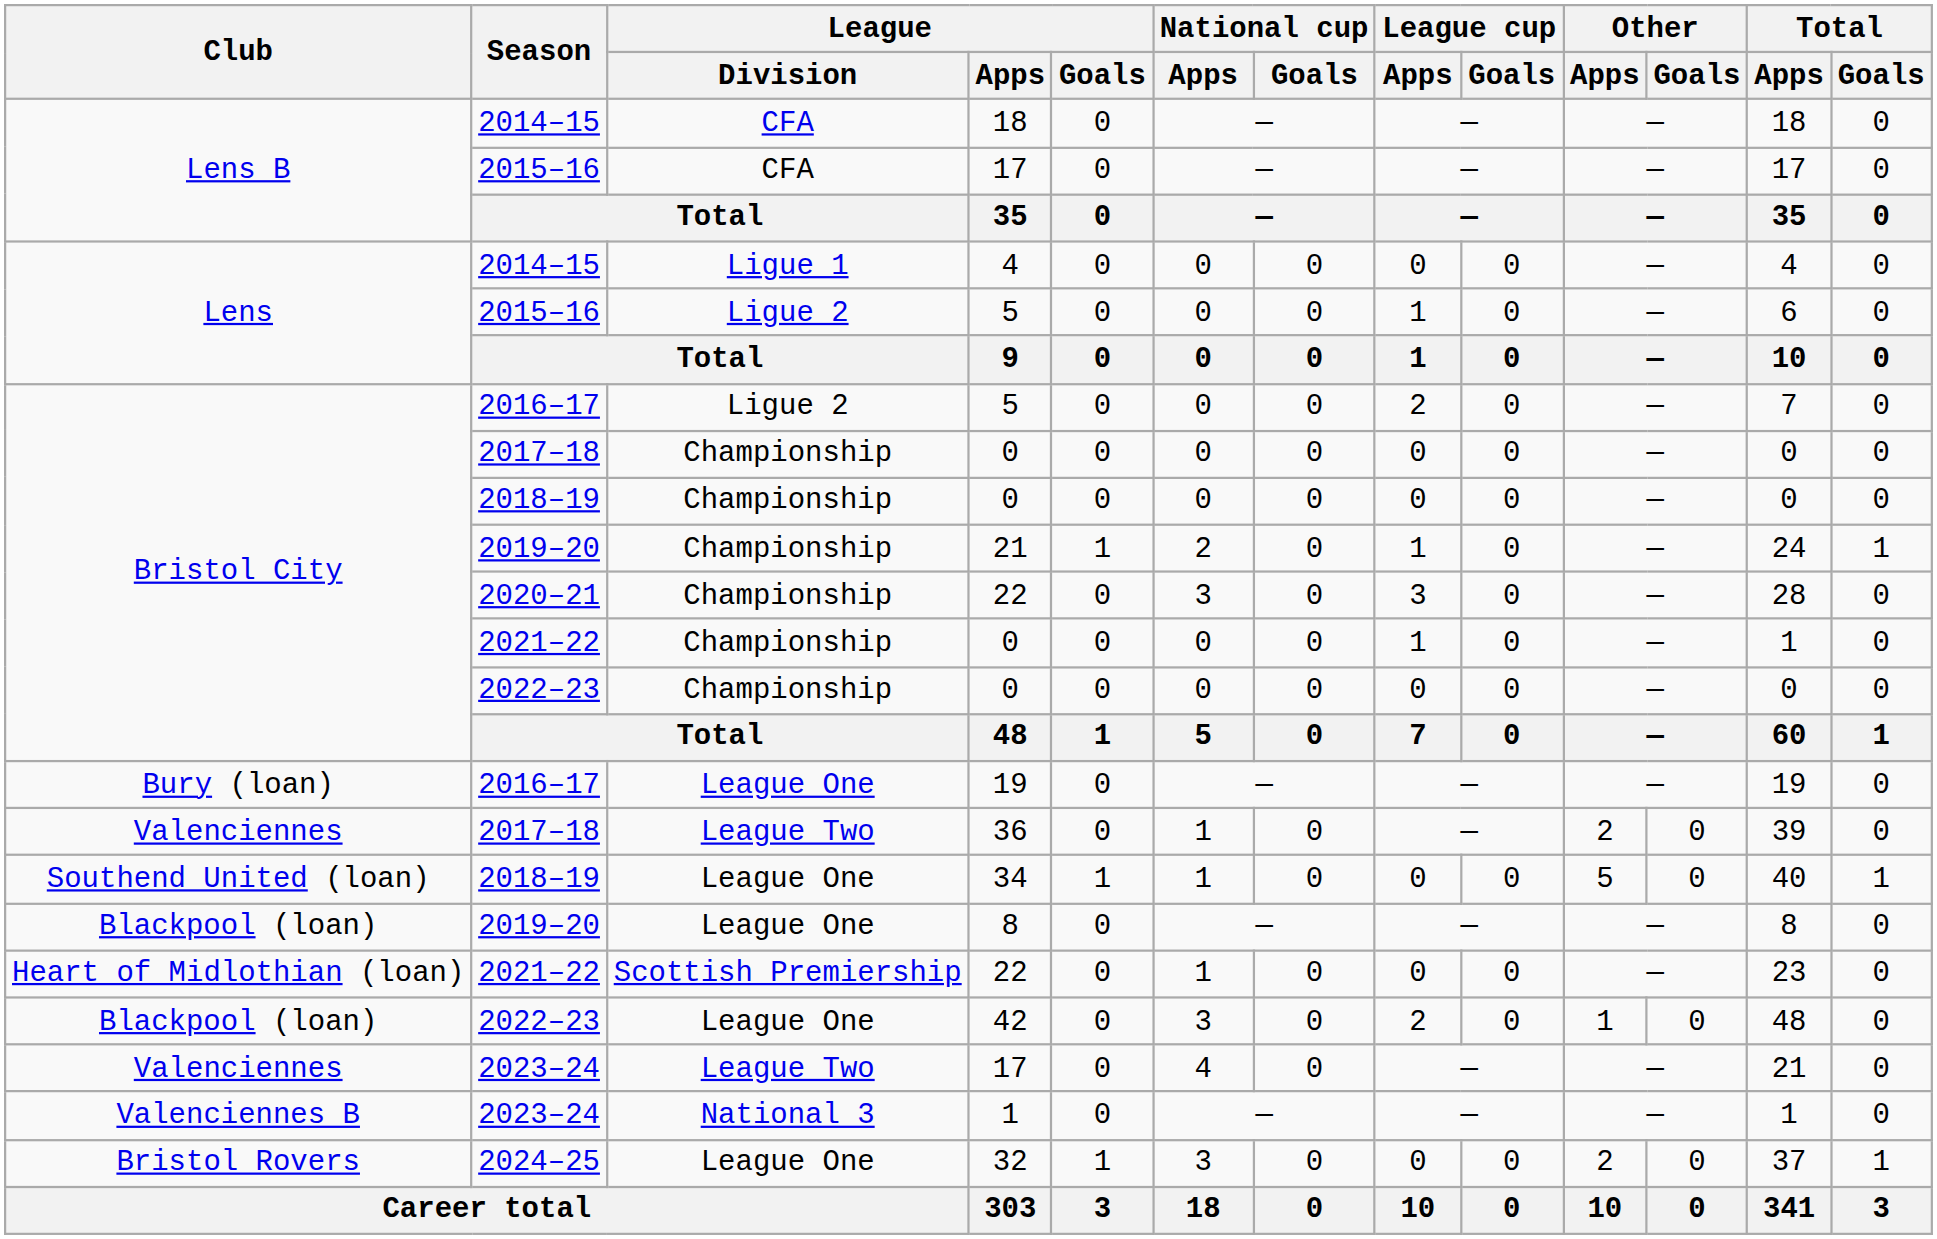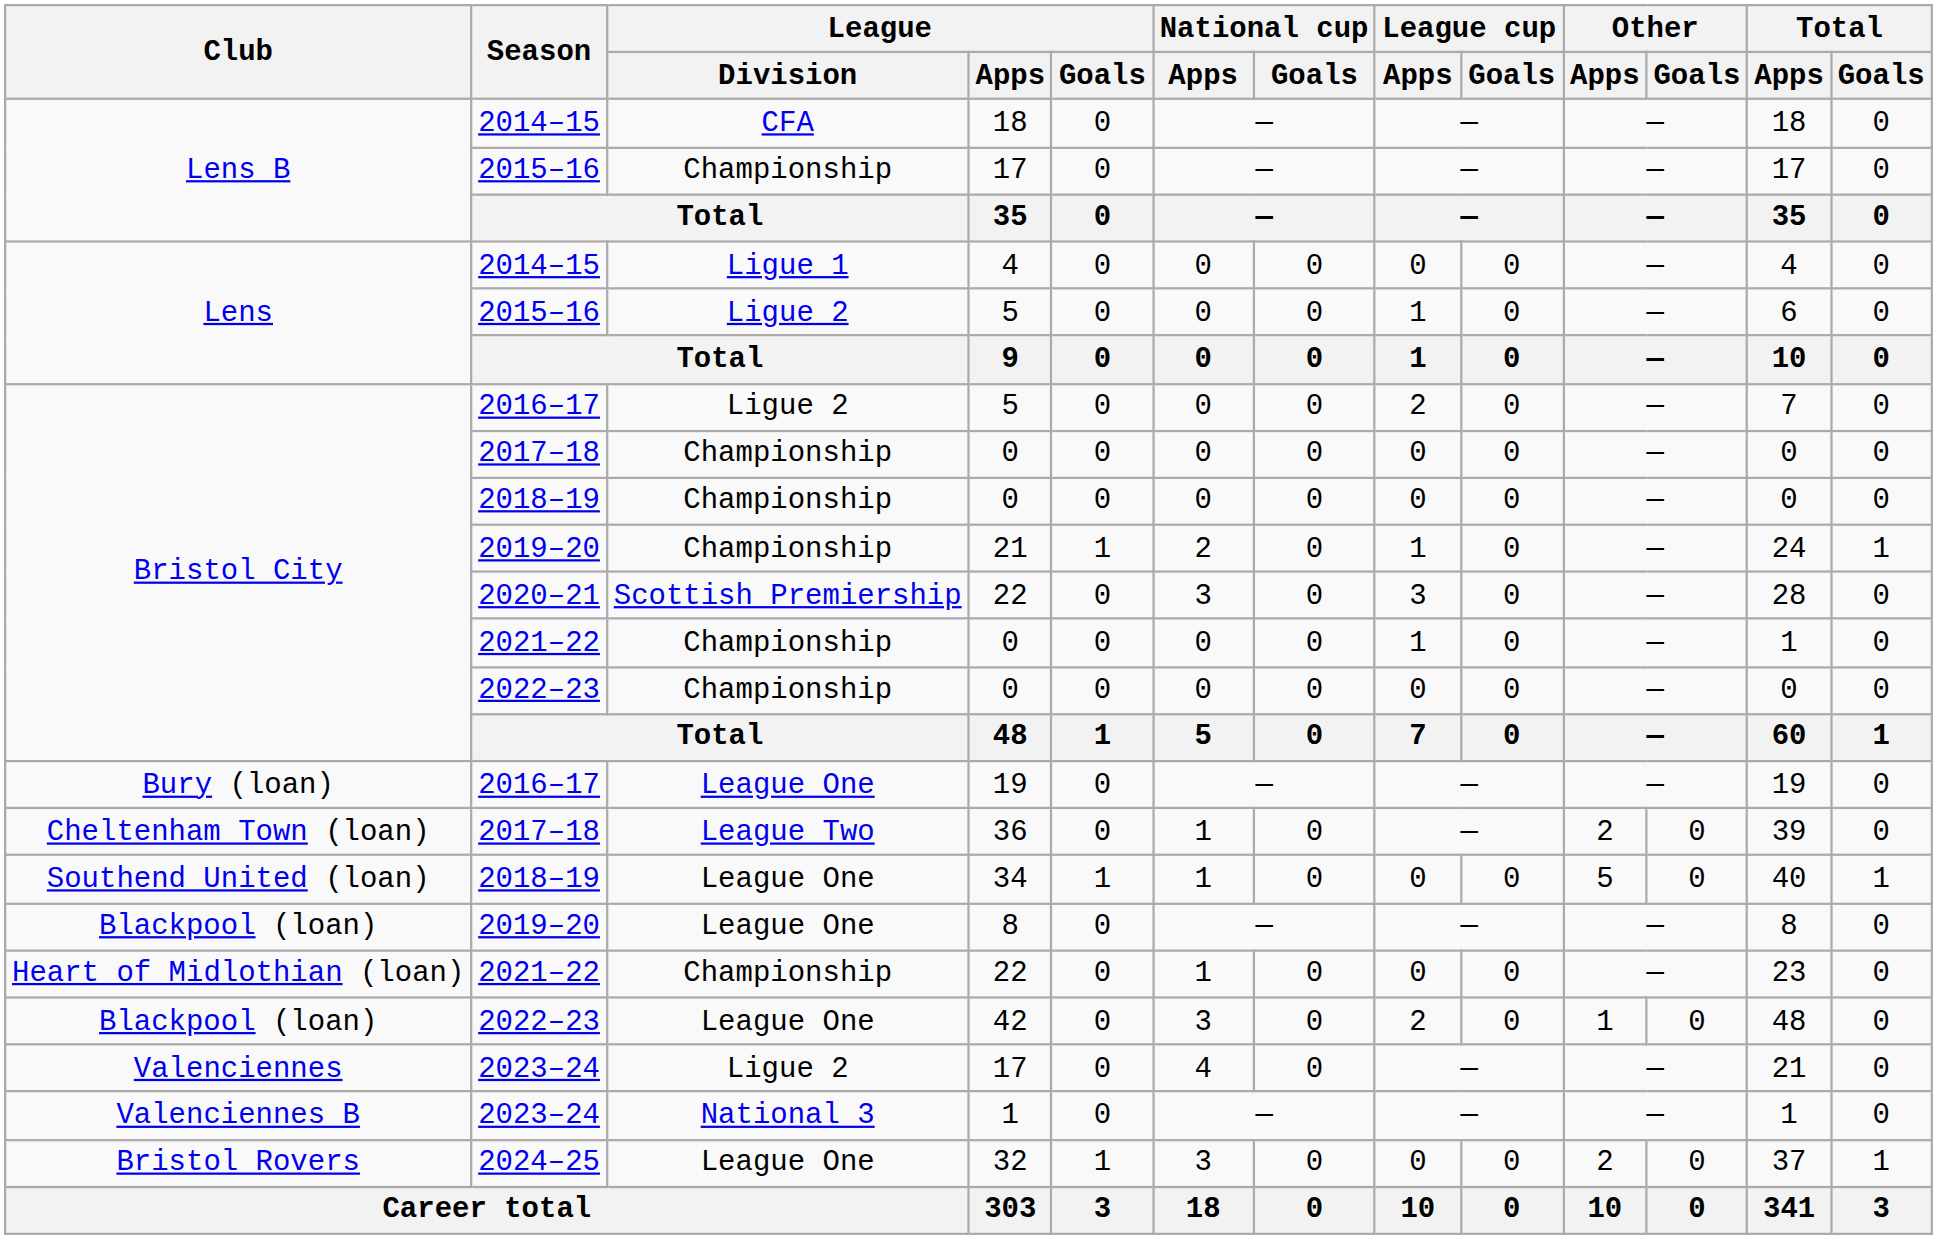2015–16 / 17 | League / Division: CFA -> Championship
2020–21 / 22 | League / Division: Championship -> Scottish Premiership
36 | Club: Valenciennes -> Cheltenham Town (loan)
2021–22 / 22 | League / Division: Scottish Premiership -> Championship
2023–24 / 17 | League / Division: League Two -> Ligue 2
